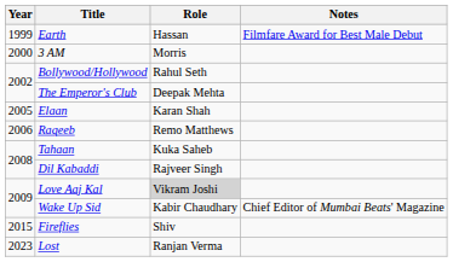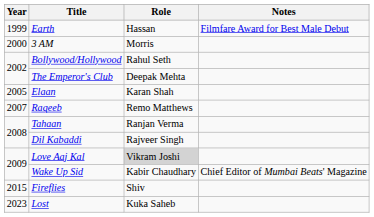Raqeeb | Year: 2006 -> 2007
Tahaan | Role: Kuka Saheb -> Ranjan Verma
Lost | Role: Ranjan Verma -> Kuka Saheb
